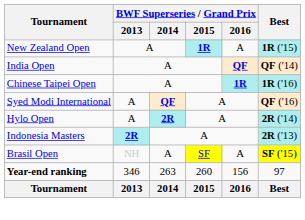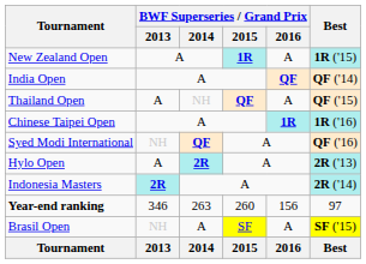+ row: Thailand Open | A | NH | QF | A | QF ('15)
Syed Modi International | BWF Superseries / Grand Prix / 2013: A -> NH
Hylo Open | Best: 2R ('14) -> 2R ('13)
Indonesia Masters | Best: 2R ('13) -> 2R ('14)
rows swapped: Brasil Open <-> Year-end ranking
